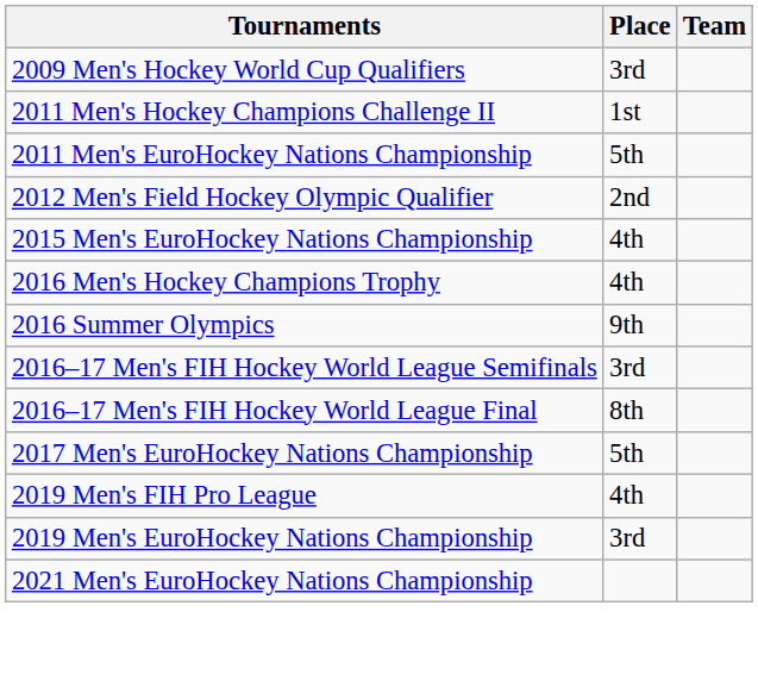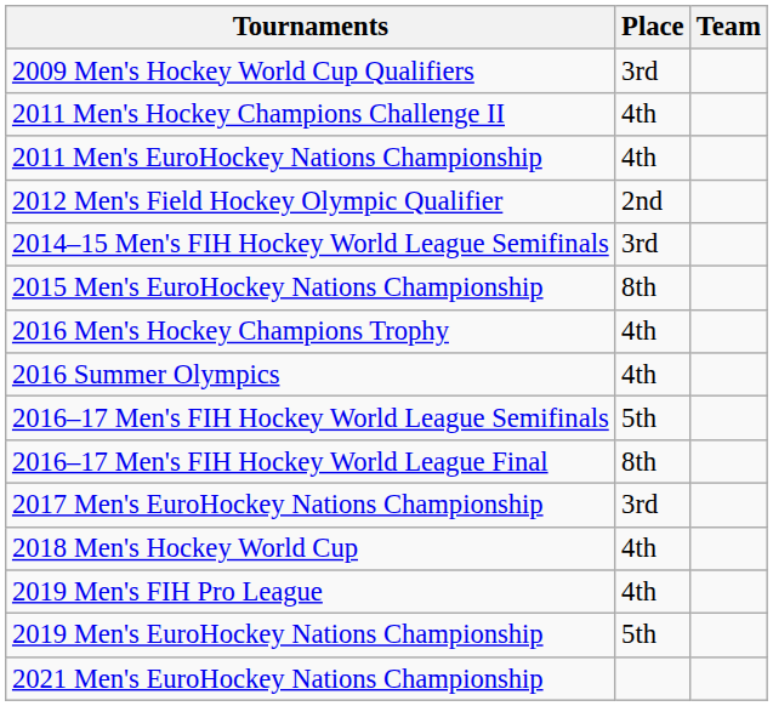2011 Men's Hockey Champions Challenge II | Place: 1st -> 4th
2011 Men's EuroHockey Nations Championship | Place: 5th -> 4th
+ row: 2014–15 Men's FIH Hockey World League Semifinals | 3rd
2015 Men's EuroHockey Nations Championship | Place: 4th -> 8th
2016 Summer Olympics | Place: 9th -> 4th
2016–17 Men's FIH Hockey World League Semifinals | Place: 3rd -> 5th
2017 Men's EuroHockey Nations Championship | Place: 5th -> 3rd
+ row: 2018 Men's Hockey World Cup | 4th
2019 Men's EuroHockey Nations Championship | Place: 3rd -> 5th
